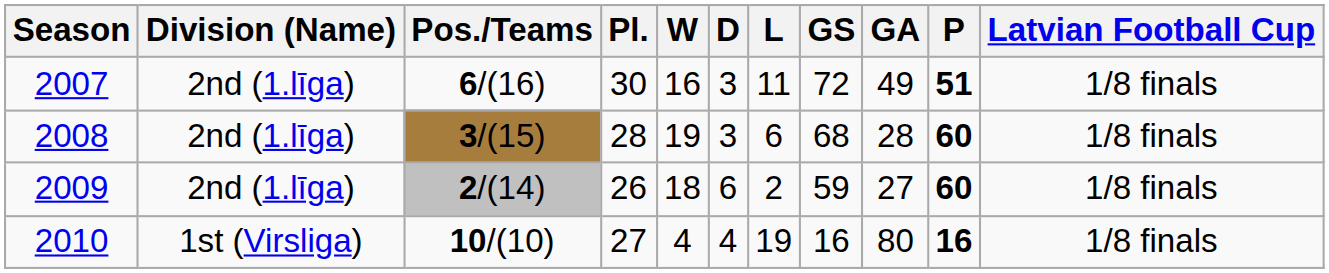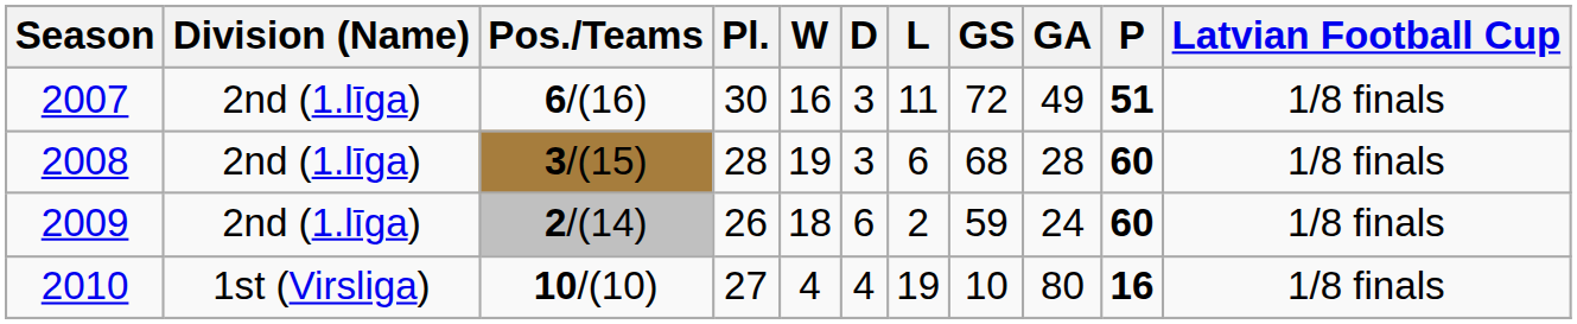2009 | GA: 27 -> 24
2010 | GS: 16 -> 10
